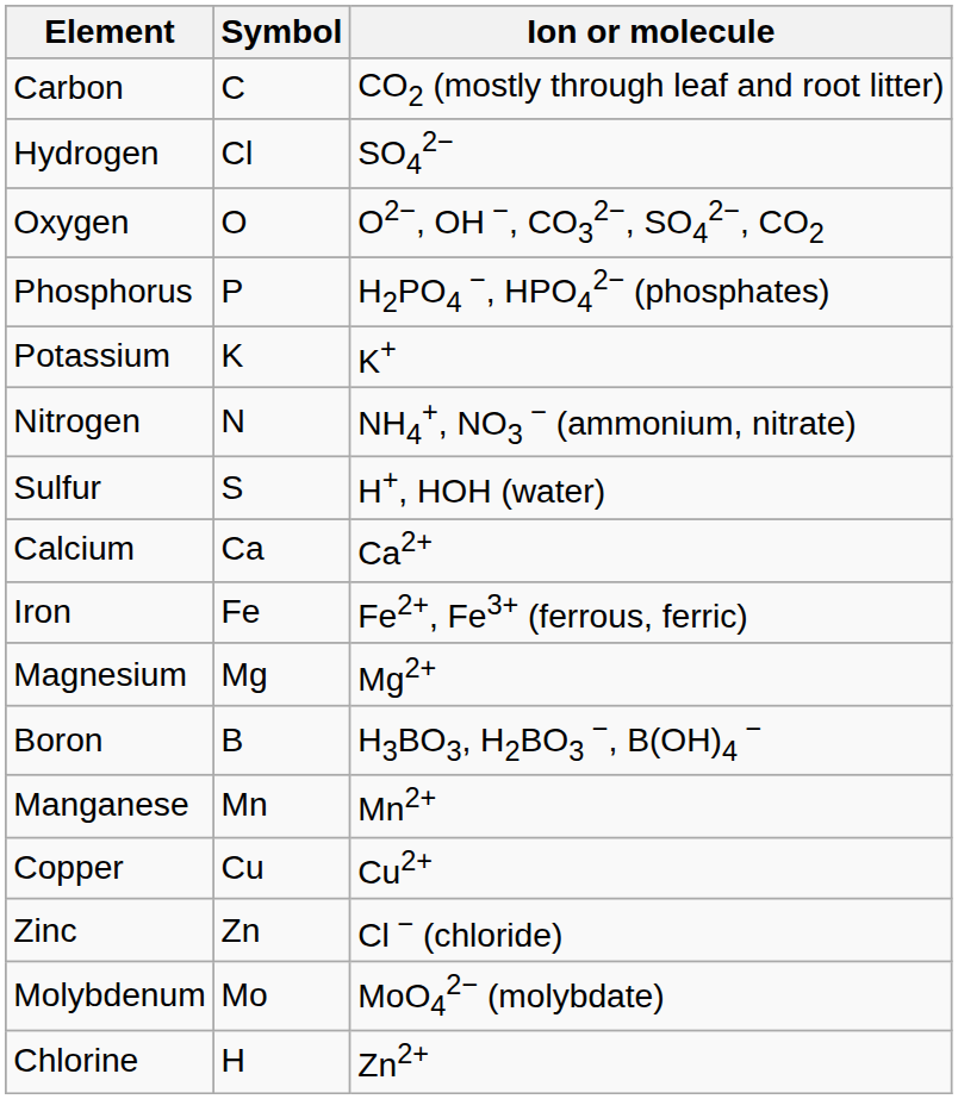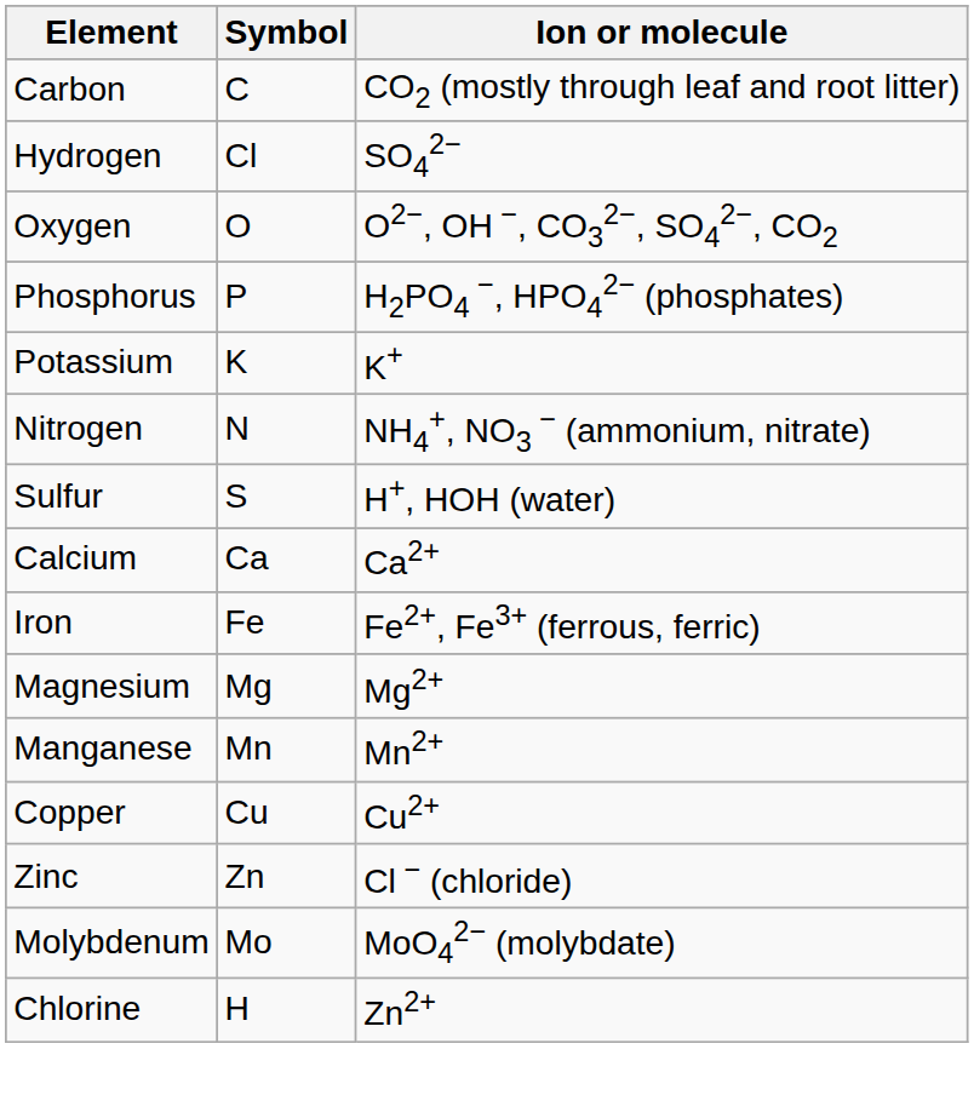- row: Boron | B | H3BO3, H2BO3 −, B(OH)4 −
